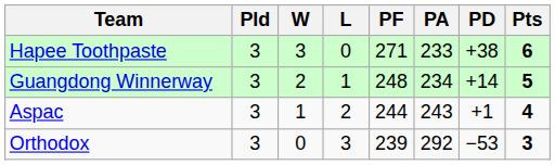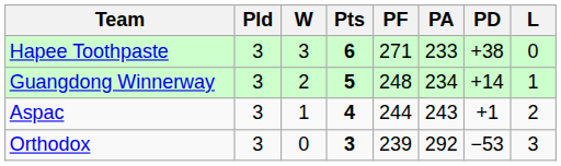columns swapped: L <-> Pts
